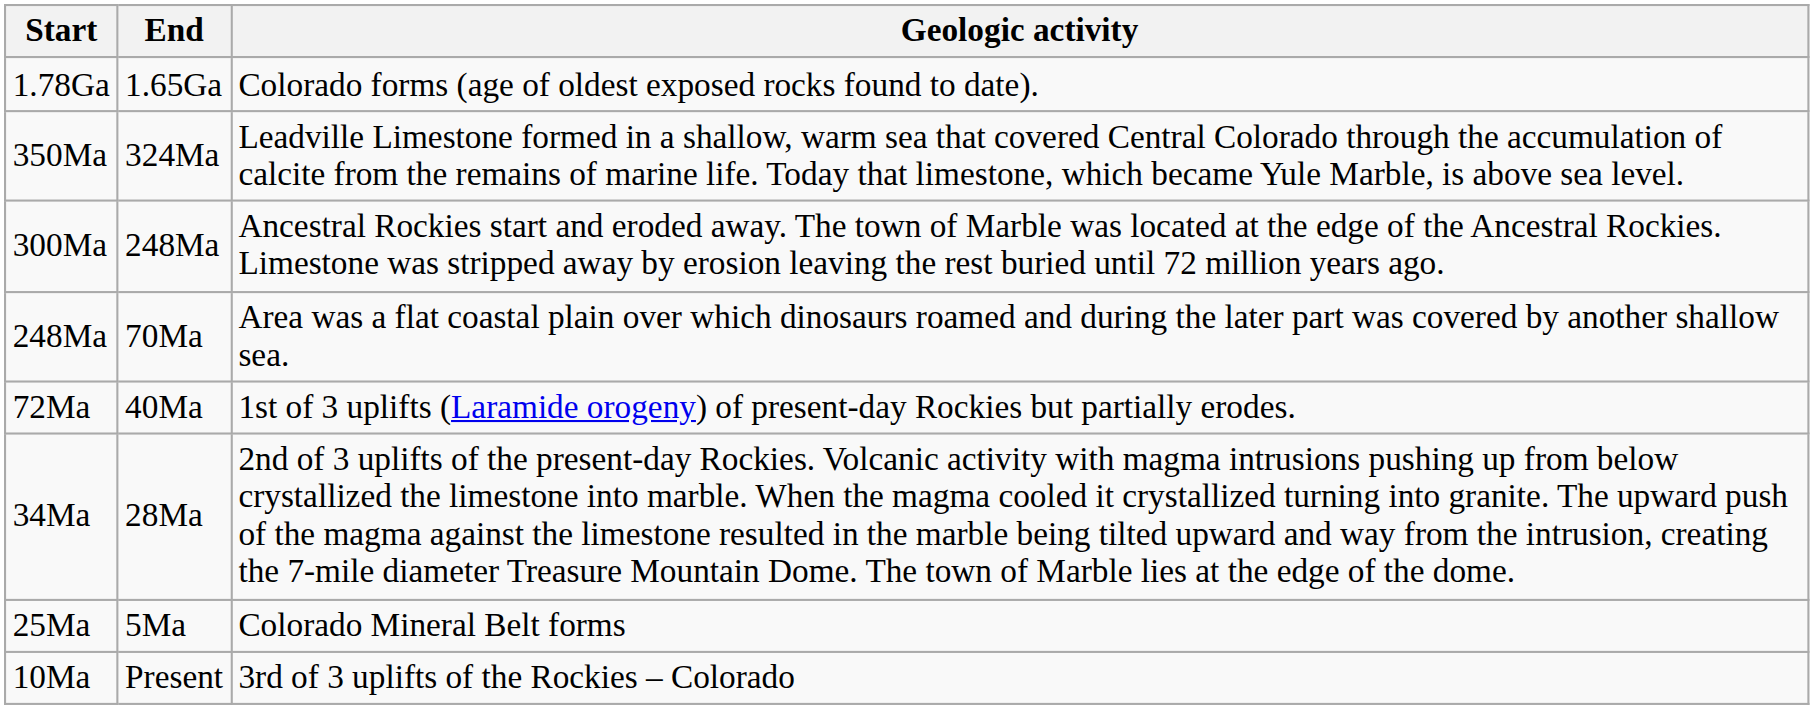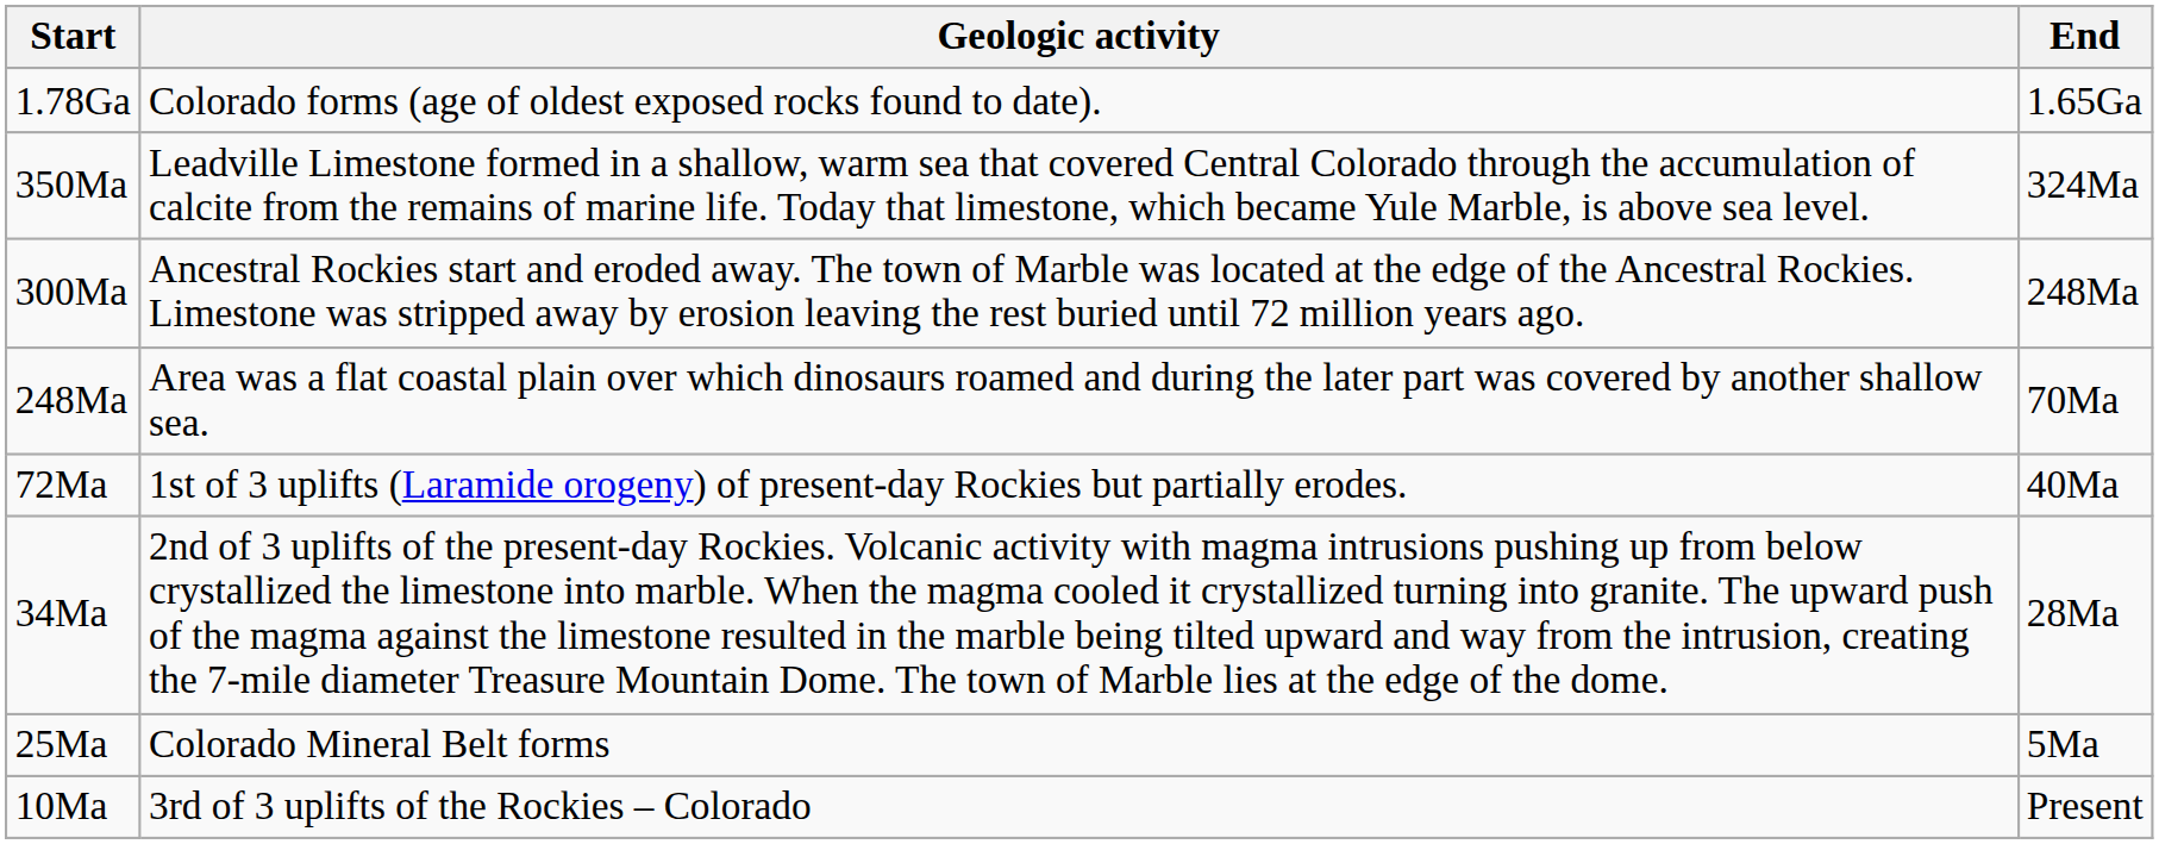columns swapped: End <-> Geologic activity
